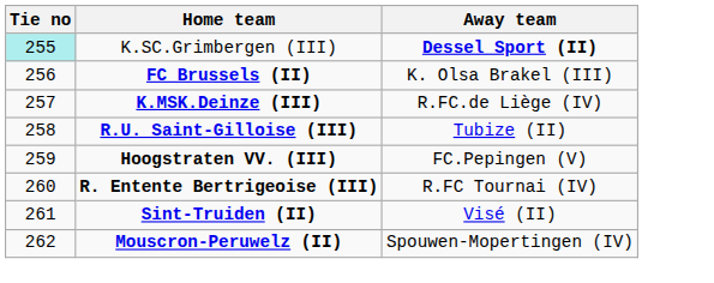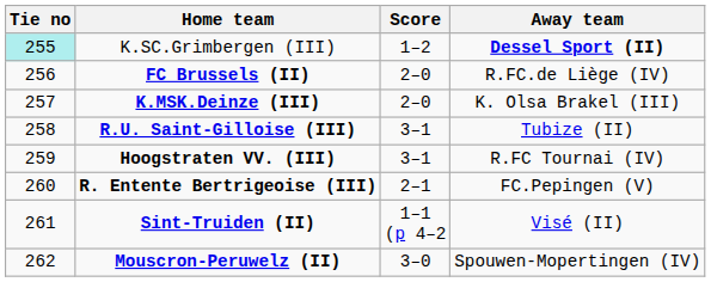+ column: Score | 1–2 | 2–0 | 2–0 | 3–1 | 3–1 | 2–1 | 1–1 (p 4–2 | 3–0
FC Brussels (II) | Away team: K. Olsa Brakel (III) -> R.FC.de Liège (IV)
K.MSK.Deinze (III) | Away team: R.FC.de Liège (IV) -> K. Olsa Brakel (III)
Hoogstraten VV. (III) | Away team: FC.Pepingen (V) -> R.FC Tournai (IV)
R. Entente Bertrigeoise (III) | Away team: R.FC Tournai (IV) -> FC.Pepingen (V)
